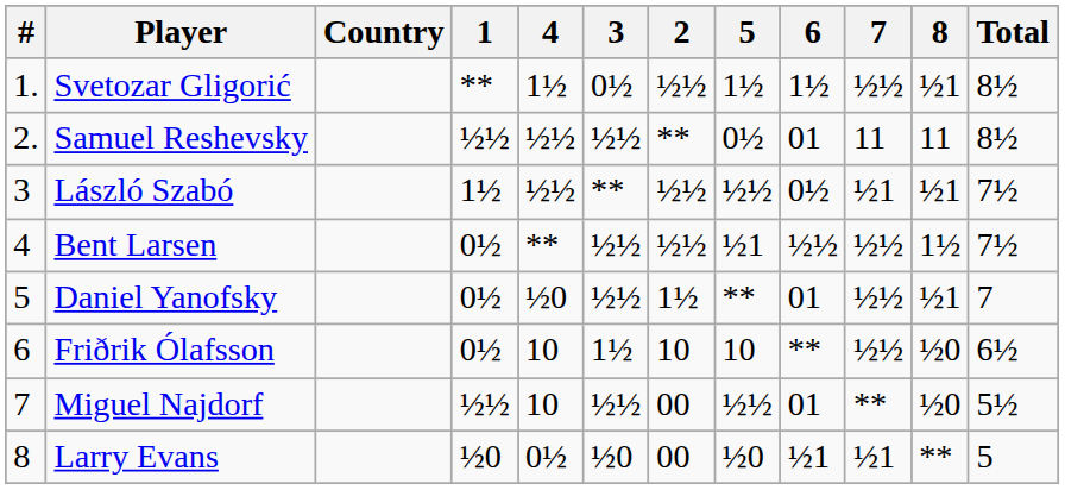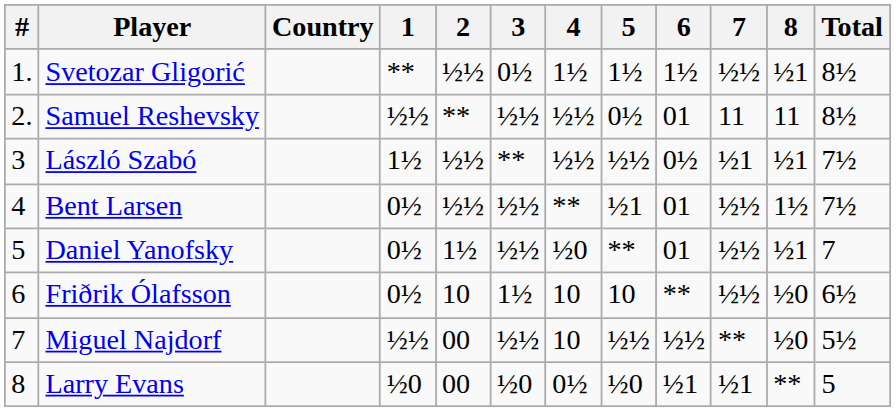columns swapped: 2 <-> 4
Bent Larsen | 6: ½½ -> 01
Miguel Najdorf | 6: 01 -> ½½
